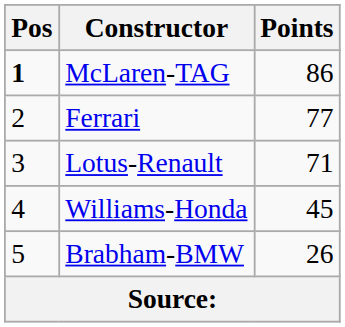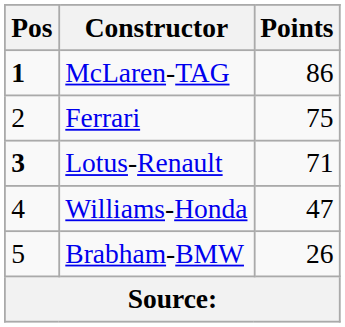Ferrari | Points: 77 -> 75
Lotus-Renault | Pos: normal -> bold
Williams-Honda | Points: 45 -> 47
